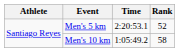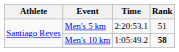Men's 5 km | Rank: 52 -> 51
Men's 10 km | Rank: normal -> bold
